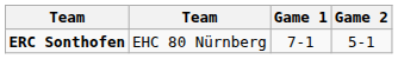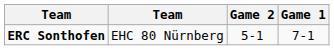columns swapped: Game 1 <-> Game 2
